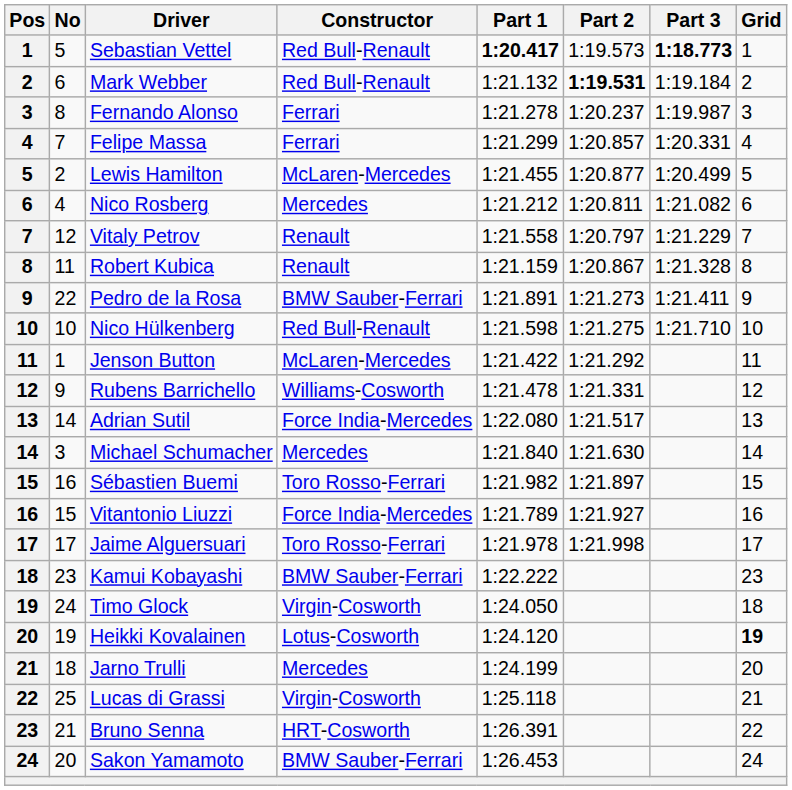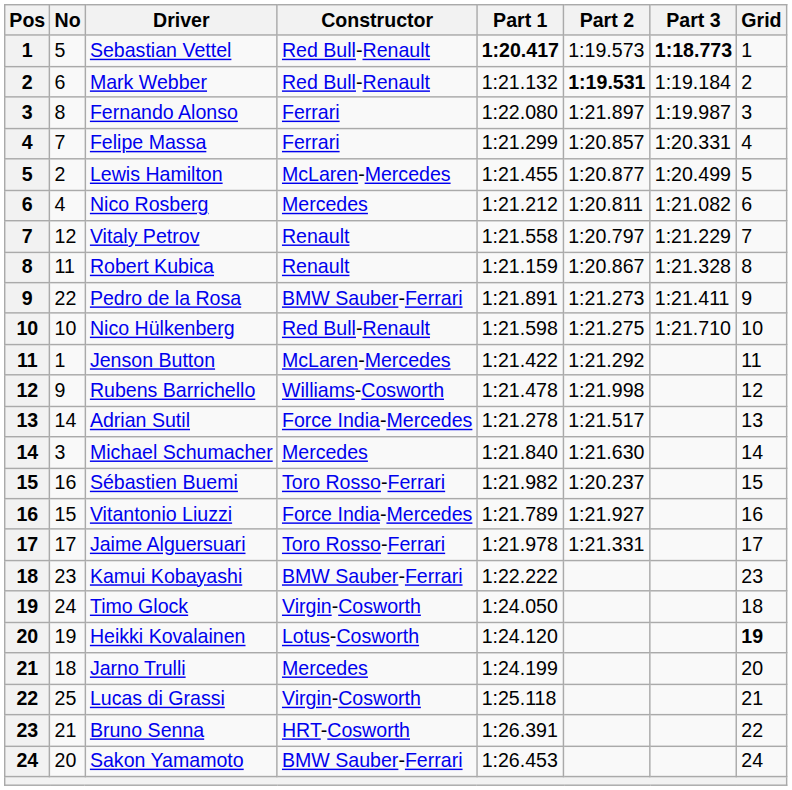Fernando Alonso | Part 1: 1:21.278 -> 1:22.080
Fernando Alonso | Part 2: 1:20.237 -> 1:21.897
Rubens Barrichello | Part 2: 1:21.331 -> 1:21.998
Adrian Sutil | Part 1: 1:22.080 -> 1:21.278
Sébastien Buemi | Part 2: 1:21.897 -> 1:20.237
Jaime Alguersuari | Part 2: 1:21.998 -> 1:21.331
